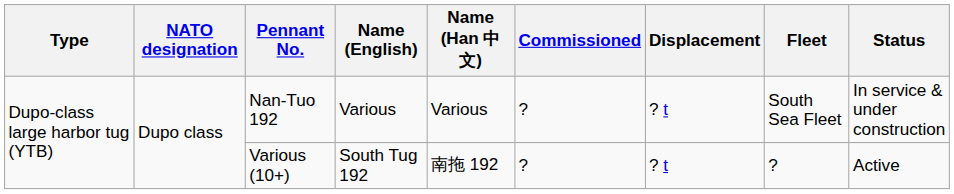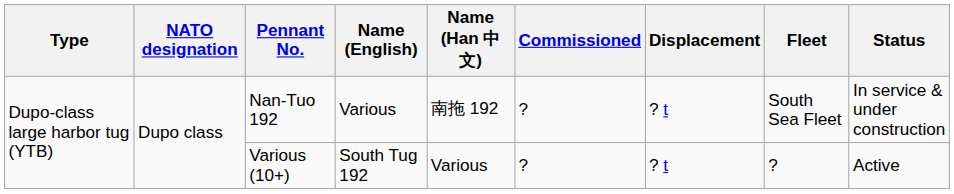Nan-Tuo 192 | Name (Han 中文): Various -> 南拖 192
Various (10+) | Name (Han 中文): 南拖 192 -> Various
